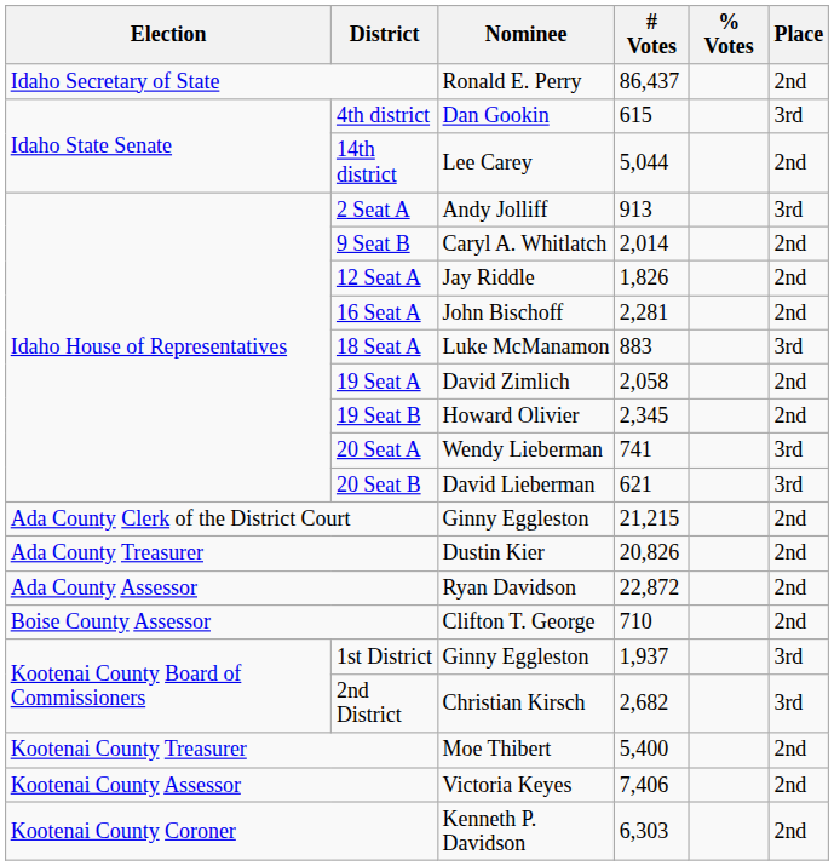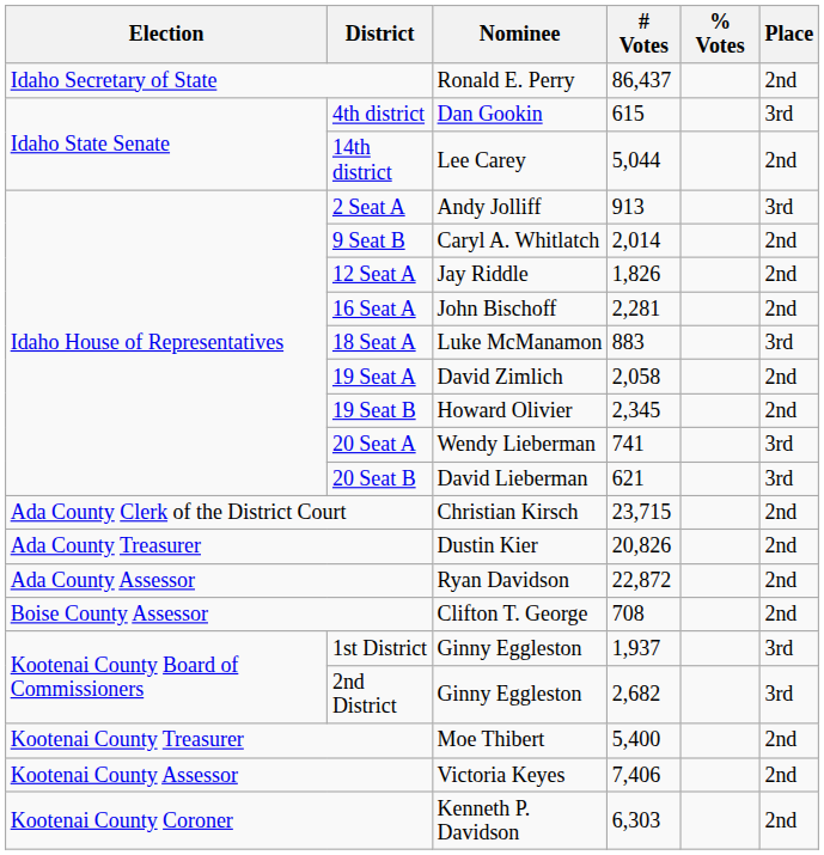Ada County Clerk of the District Court | Nominee: Ginny Eggleston -> Christian Kirsch
Ada County Clerk of the District Court | # Votes: 21,215 -> 23,715
Boise County Assessor | # Votes: 710 -> 708
2nd District | Nominee: Christian Kirsch -> Ginny Eggleston
